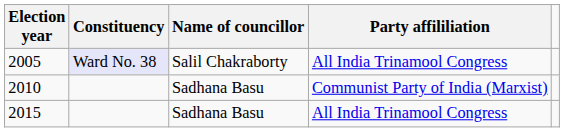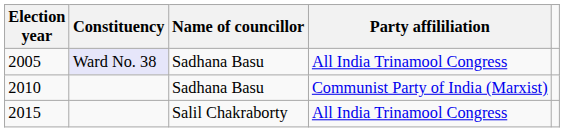2005 | Name of councillor: Salil Chakraborty -> Sadhana Basu
2015 | Name of councillor: Sadhana Basu -> Salil Chakraborty
